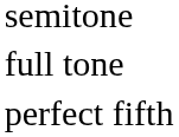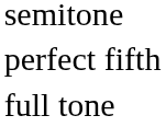rows swapped: full tone <-> perfect fifth
